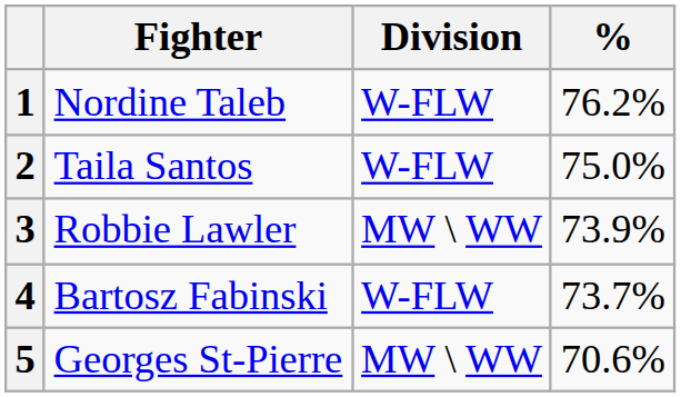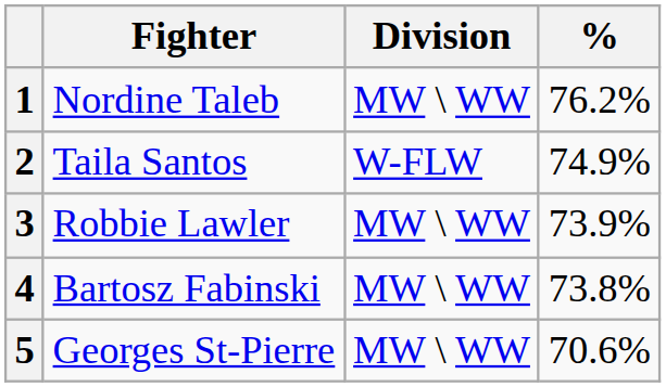1 | Division: W-FLW -> MW \ WW
2 | %: 75.0% -> 74.9%
4 | Division: W-FLW -> MW \ WW
4 | %: 73.7% -> 73.8%
